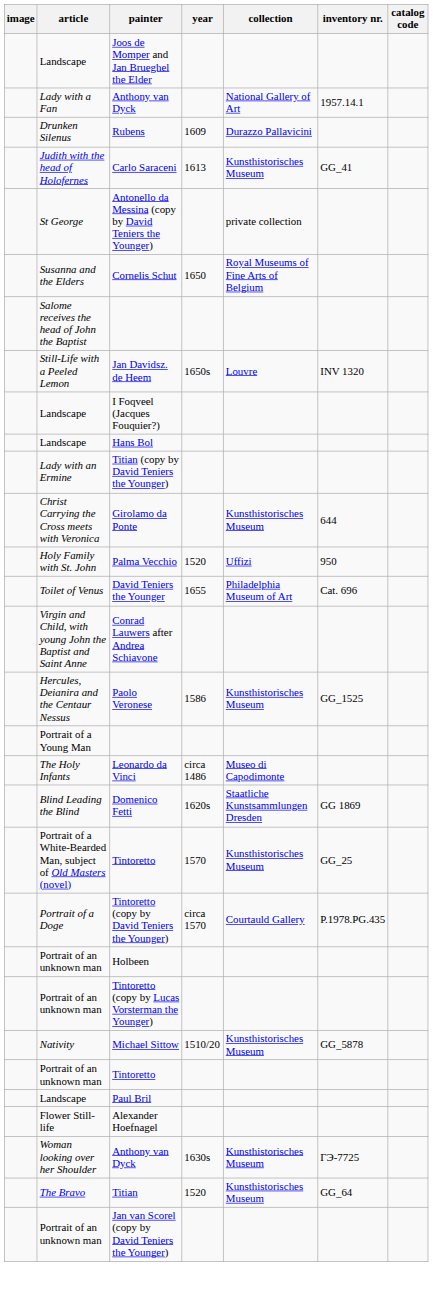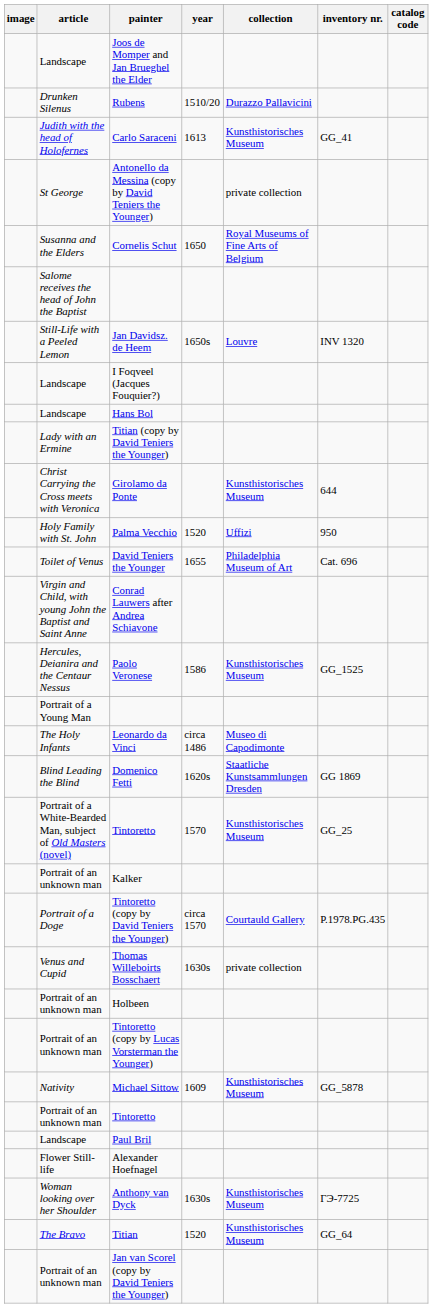- row: Lady with a Fan | Anthony van Dyck | National Gallery of Art | 1957.14.1
Rubens | year: 1609 -> 1510/20
+ row: Portrait of an unknown man | Kalker
+ row: Venus and Cupid | Thomas Willeboirts Bosschaert | 1630s | private collection
Michael Sittow | year: 1510/20 -> 1609
